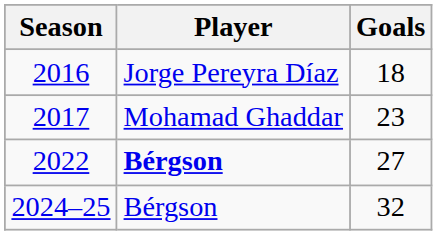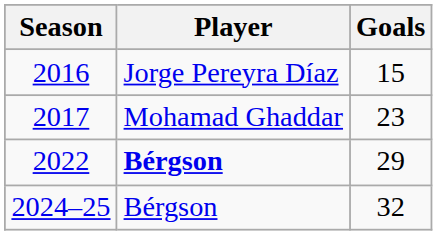2016 | Goals: 18 -> 15
2022 | Goals: 27 -> 29
